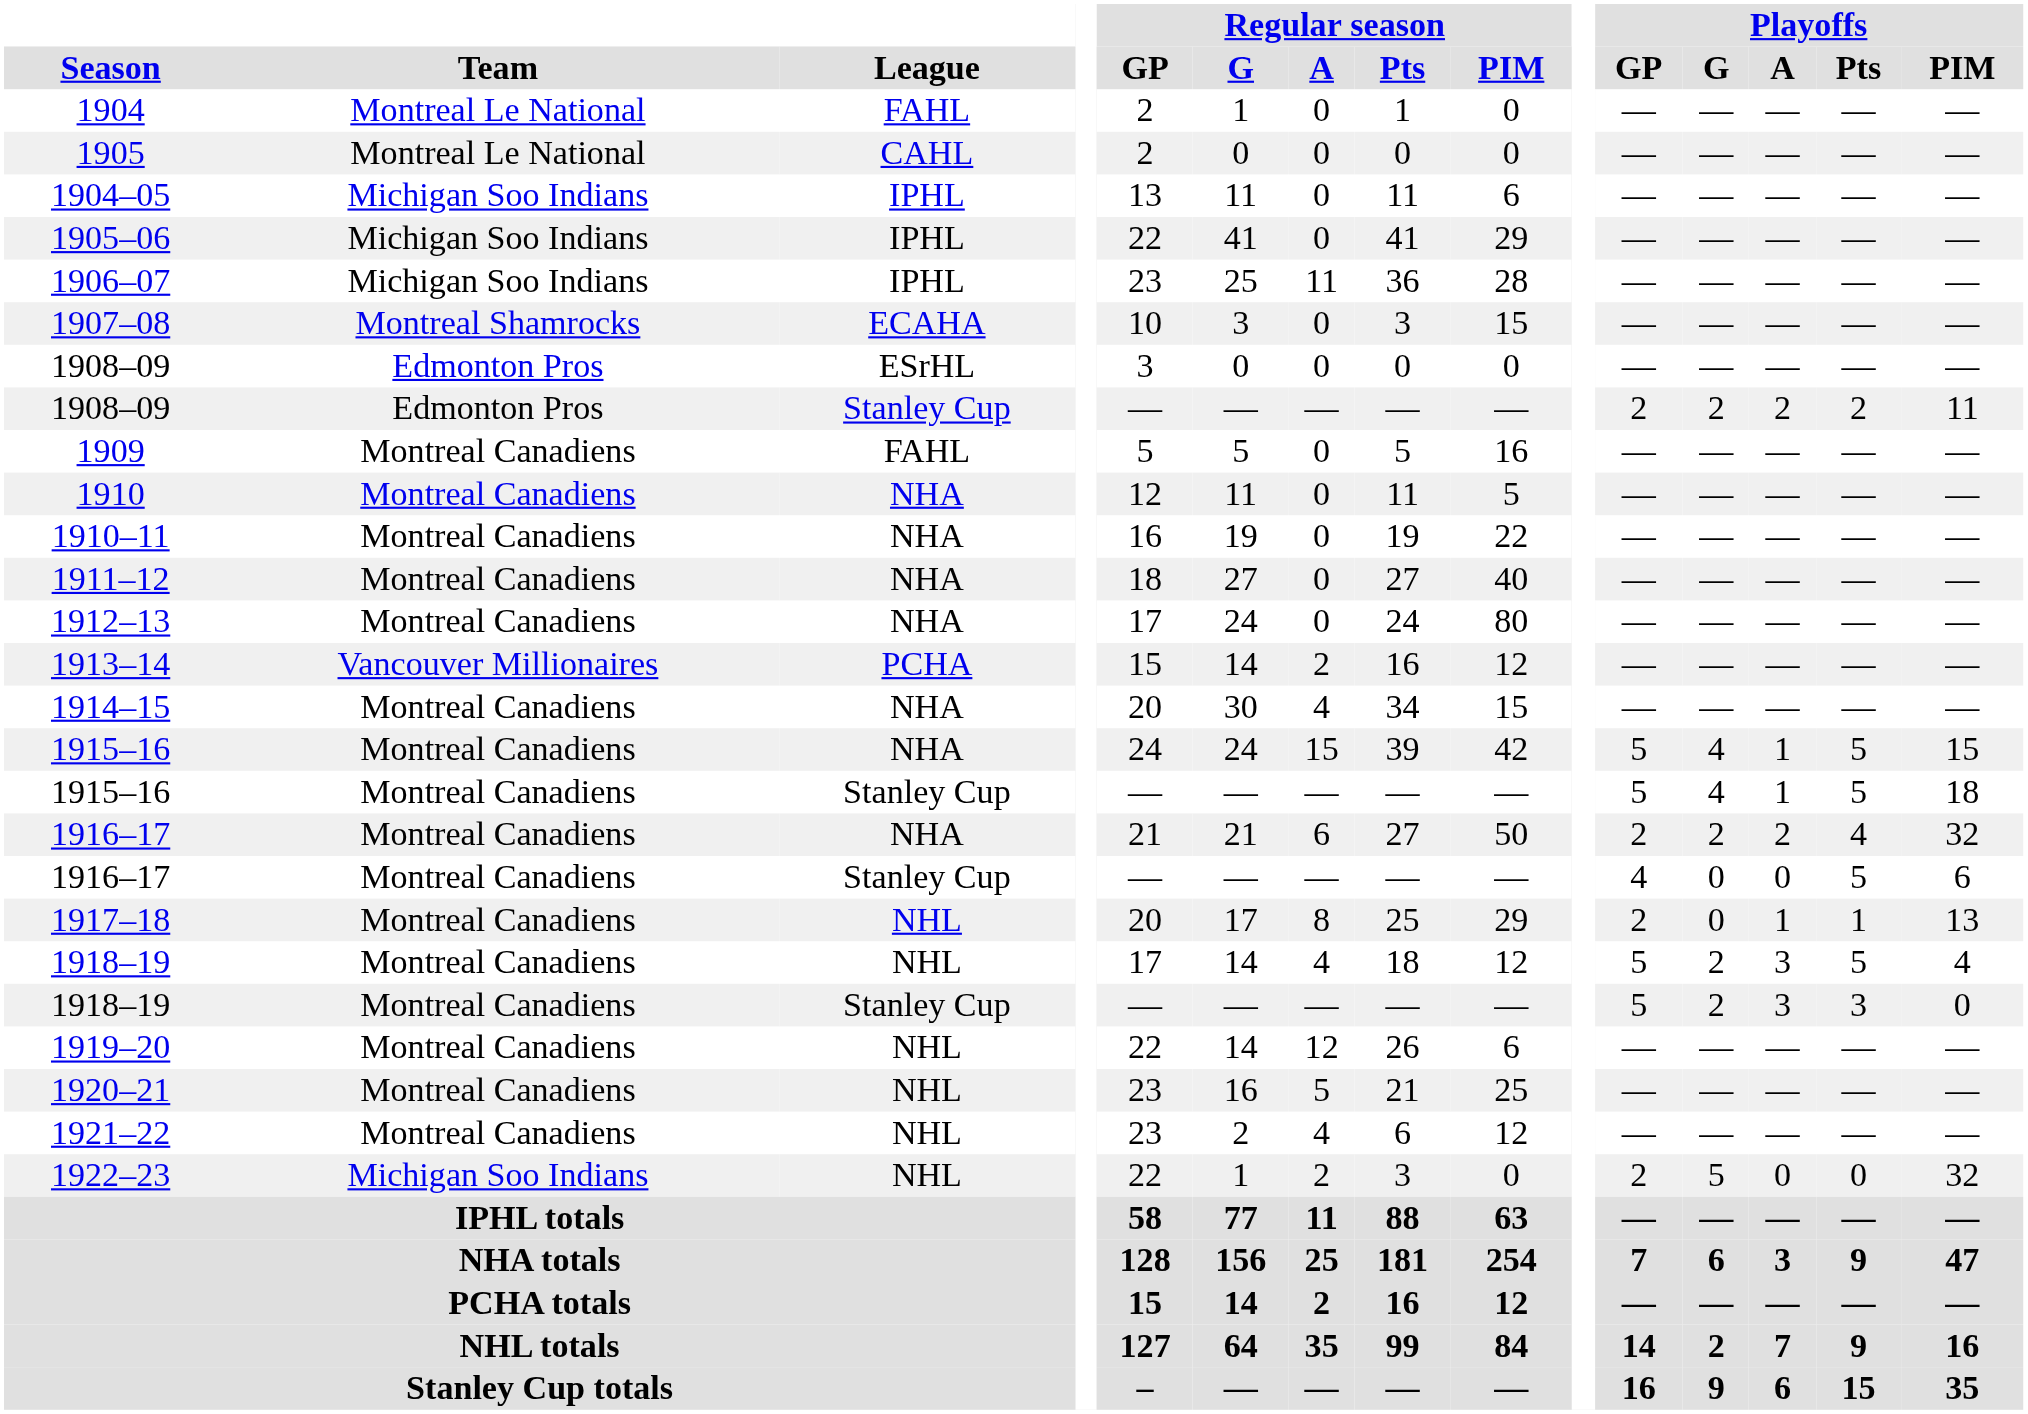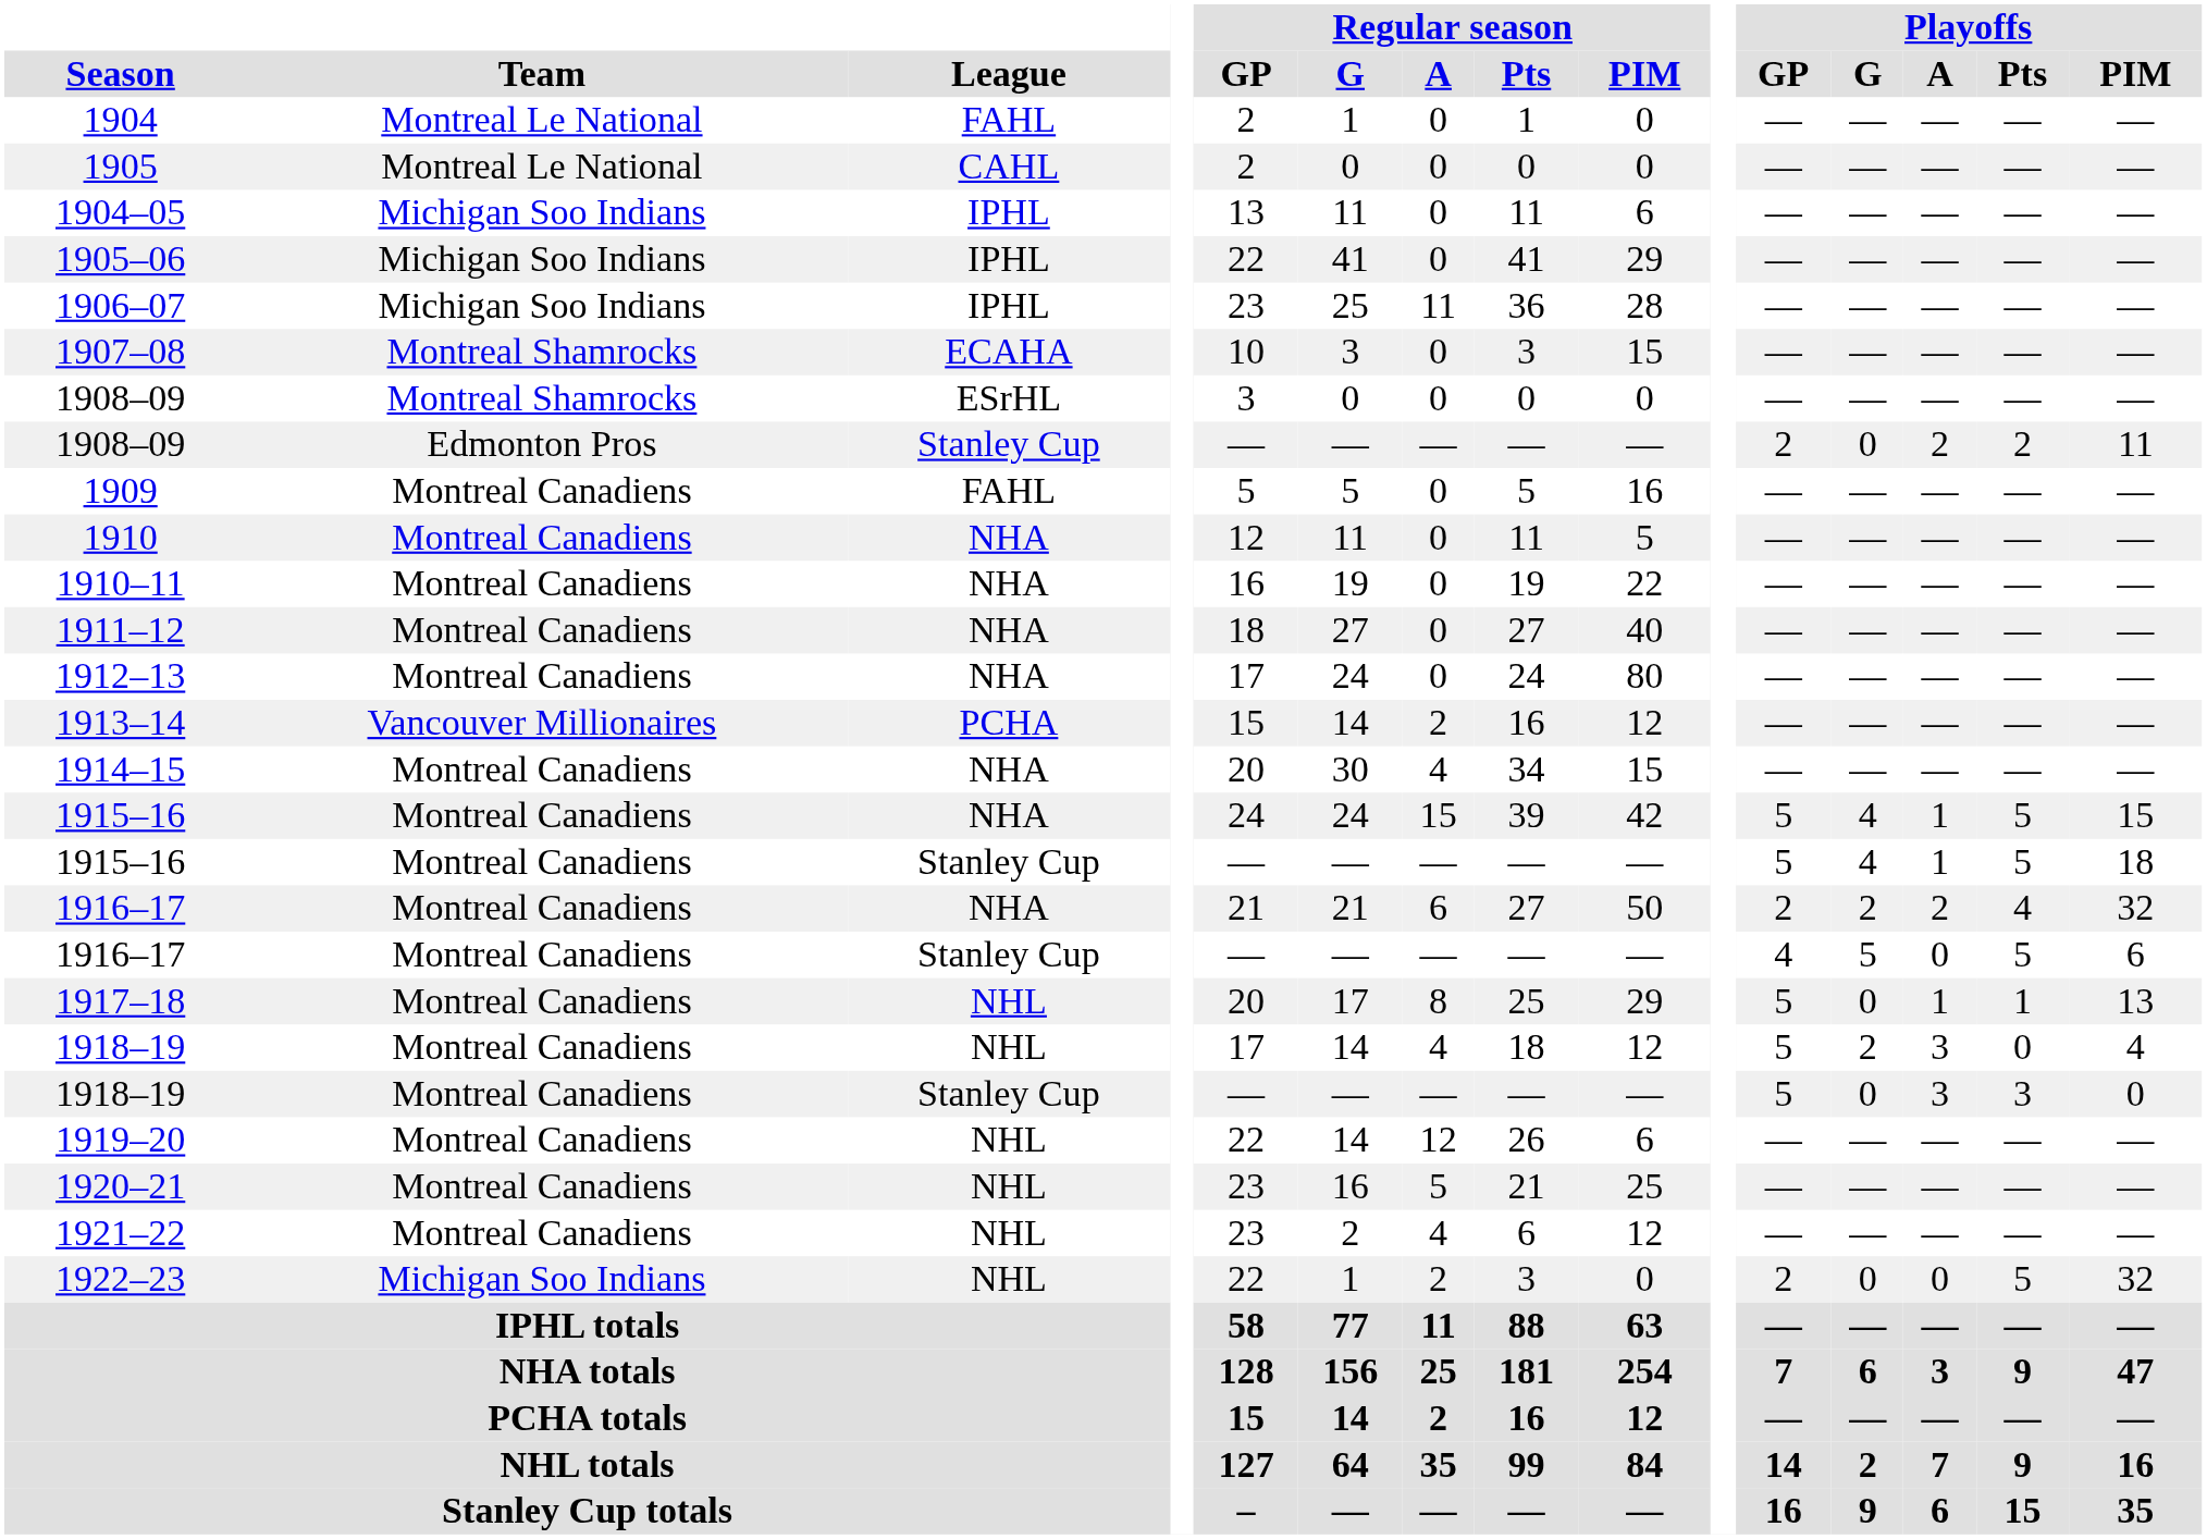1908–09 / ESrHL | Team: Edmonton Pros -> Montreal Shamrocks
1908–09 / Stanley Cup | Playoffs / G: 2 -> 0
1916–17 / Stanley Cup | Playoffs / G: 0 -> 5
1917–18 | Playoffs / GP: 2 -> 5
1918–19 / NHL | Playoffs / Pts: 5 -> 0
1918–19 / Stanley Cup | Playoffs / G: 2 -> 0
1922–23 | Playoffs / G: 5 -> 0
1922–23 | Playoffs / Pts: 0 -> 5
